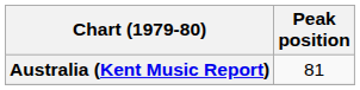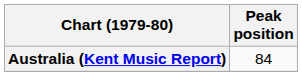Australia (Kent Music Report) | Peak position: 81 -> 84
